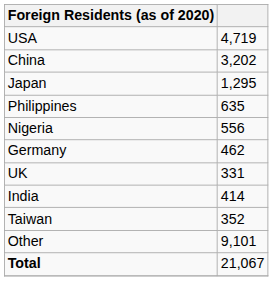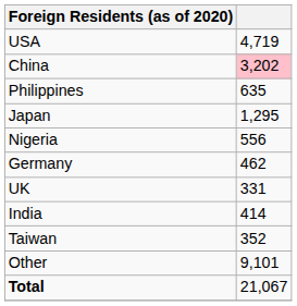China | column 2: no background -> pink background
rows swapped: Japan <-> Philippines
